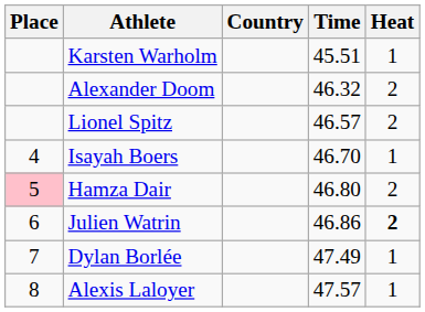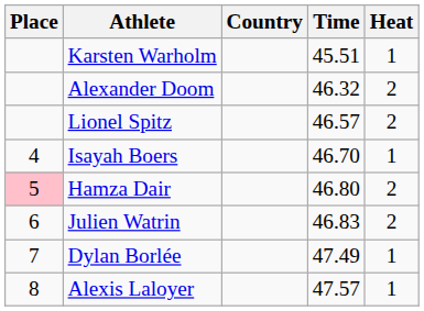Julien Watrin | Time: 46.86 -> 46.83
Julien Watrin | Heat: bold -> normal
